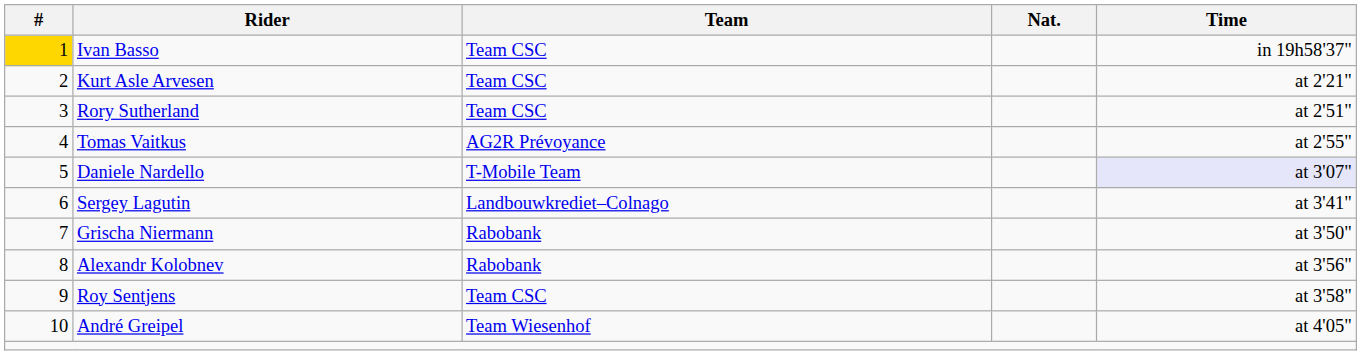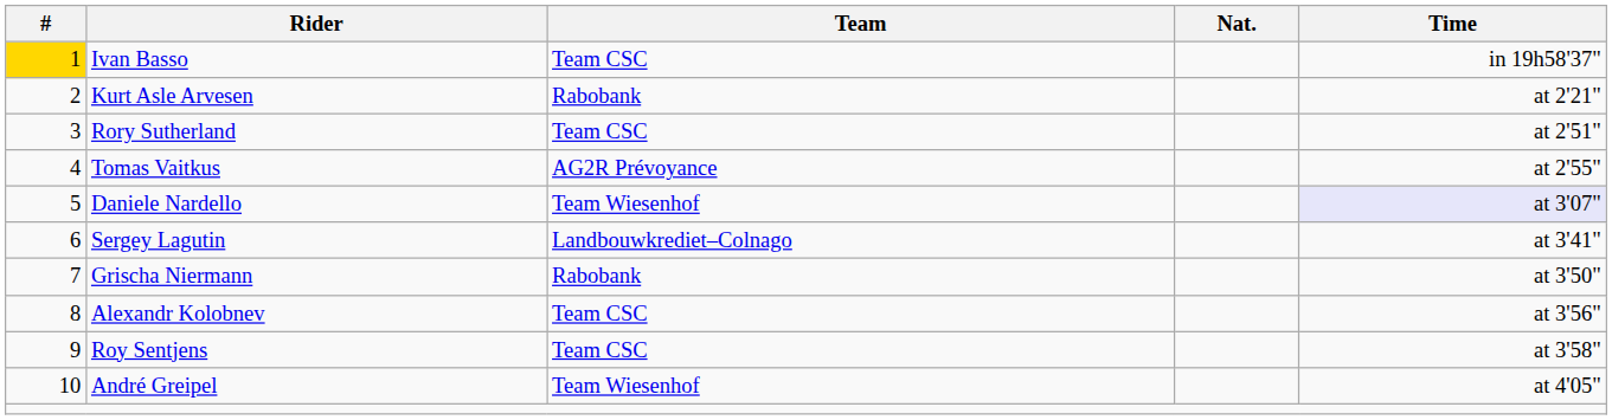Kurt Asle Arvesen | Team: Team CSC -> Rabobank
Daniele Nardello | Team: T-Mobile Team -> Team Wiesenhof
Alexandr Kolobnev | Team: Rabobank -> Team CSC
